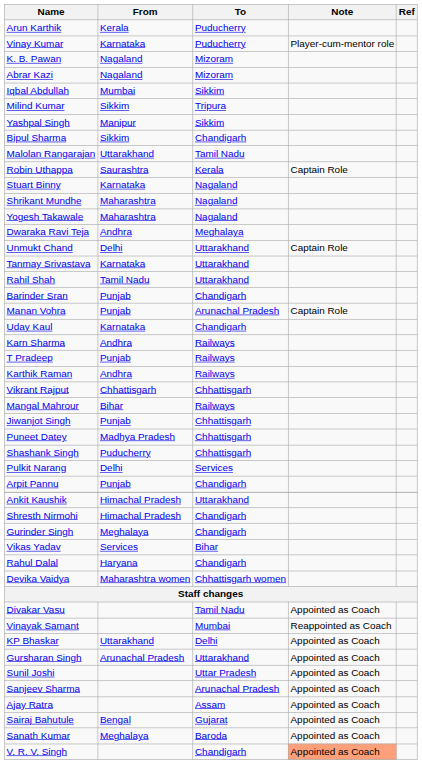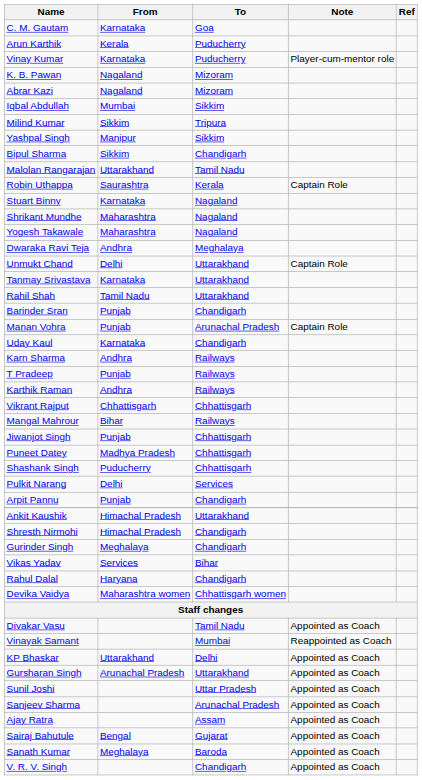+ row: C. M. Gautam | Karnataka | Goa
V. R. V. Singh | Note: lightsalmon background -> no background
